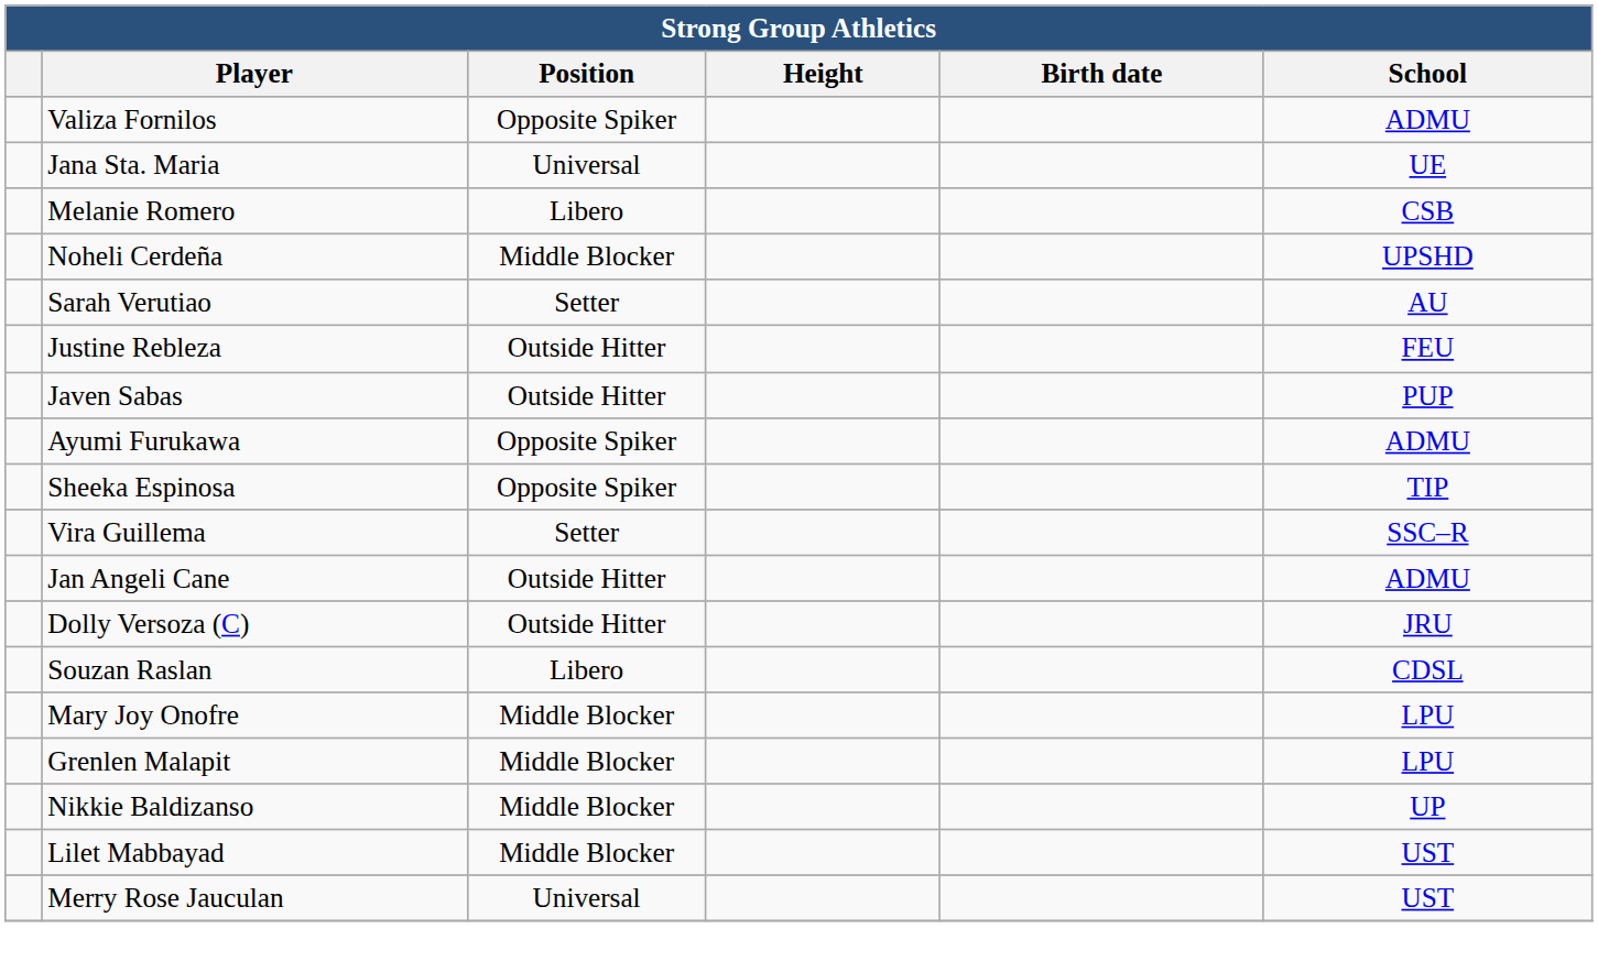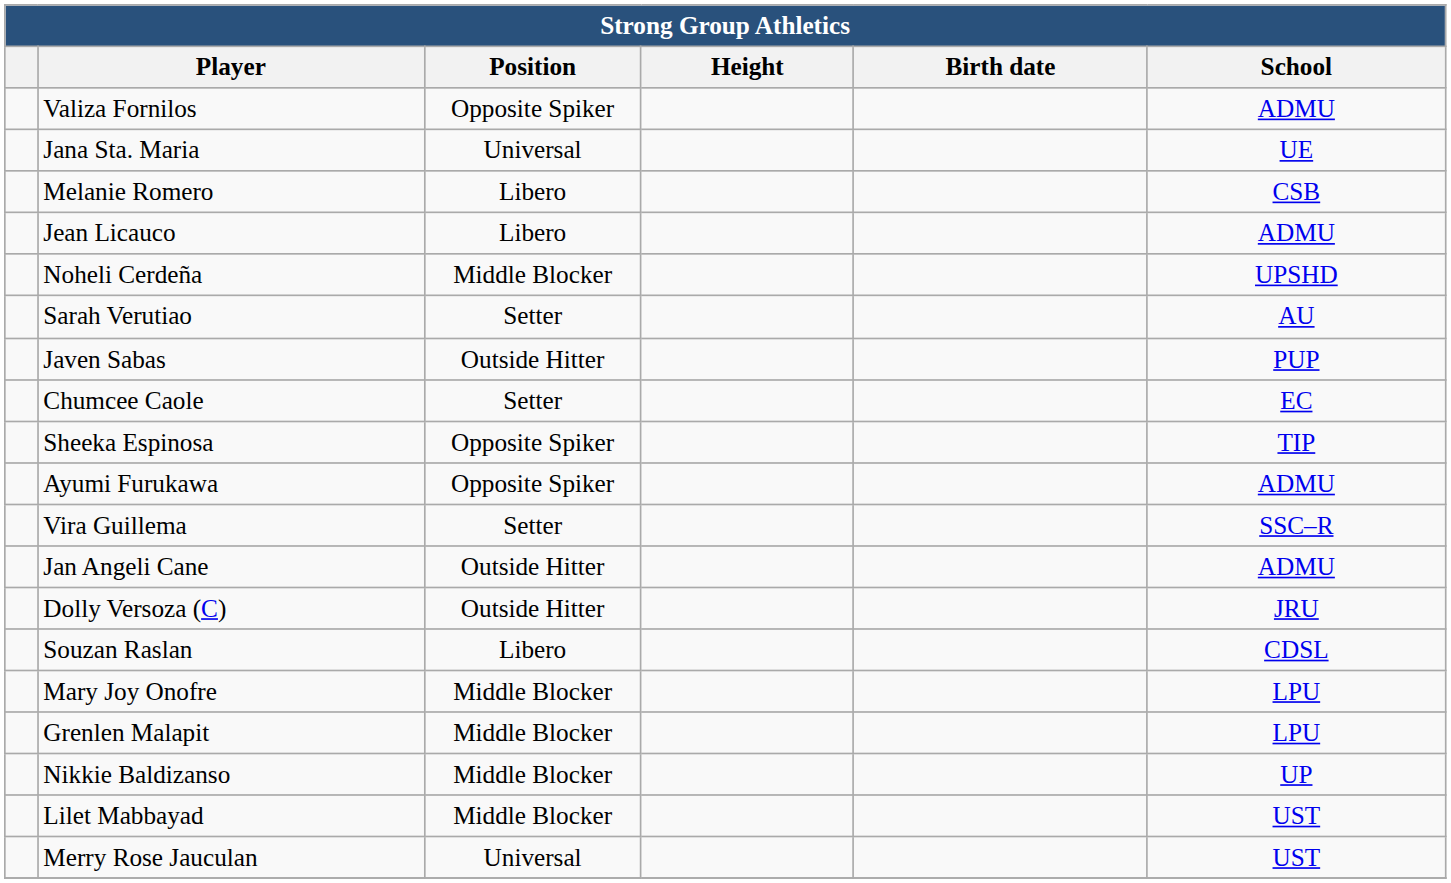+ row: Jean Licauco | Libero | ADMU
- row: Justine Rebleza | Outside Hitter | FEU
+ row: Chumcee Caole | Setter | EC
rows swapped: Ayumi Furukawa <-> Sheeka Espinosa
